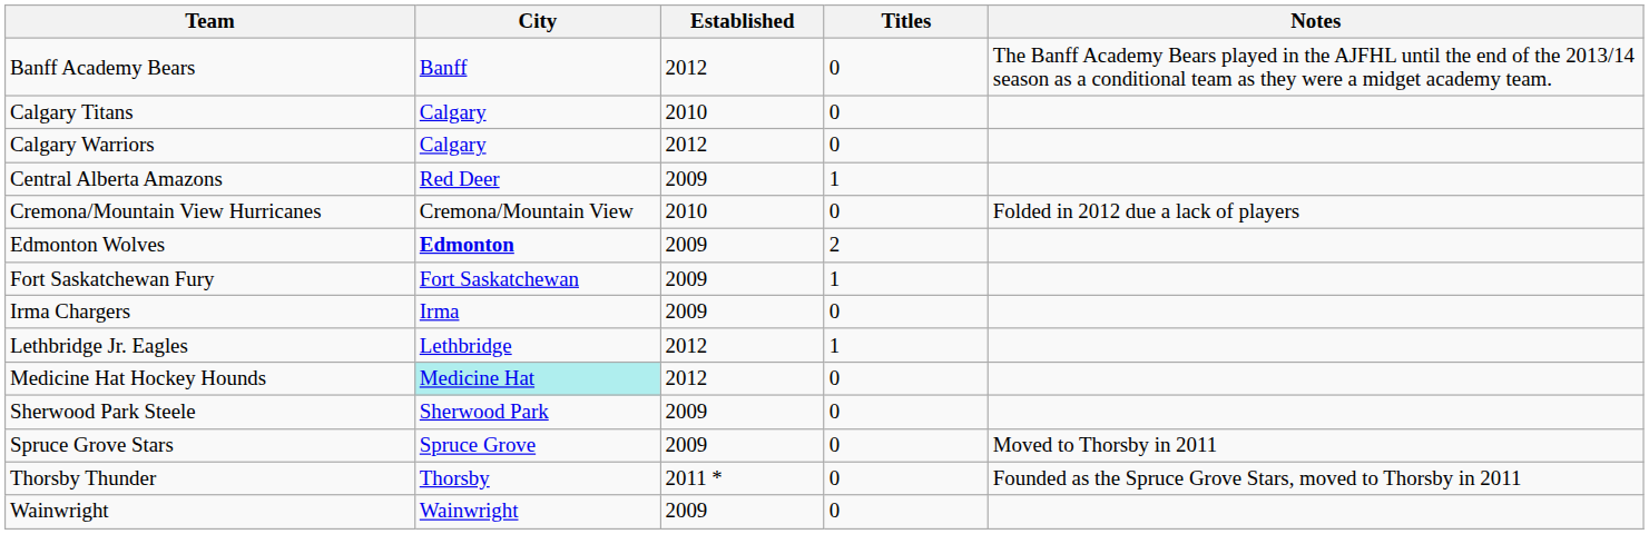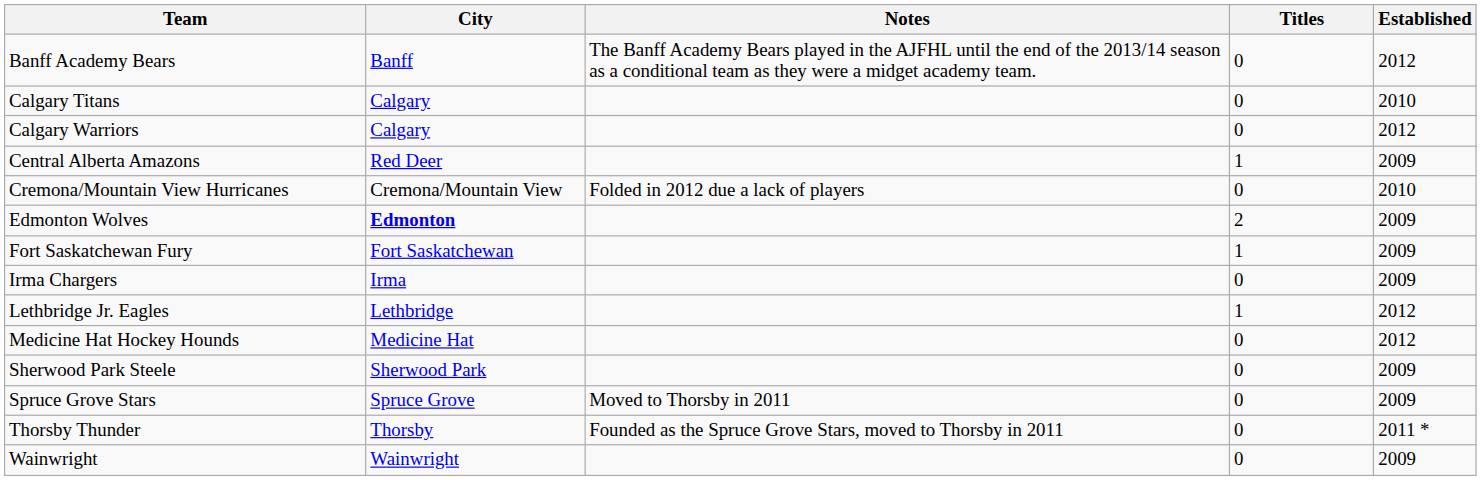columns swapped: Established <-> Notes
Medicine Hat Hockey Hounds | City: paleturquoise background -> no background
